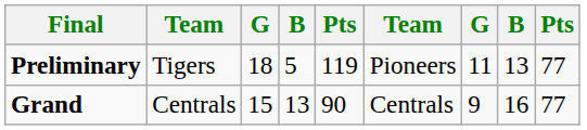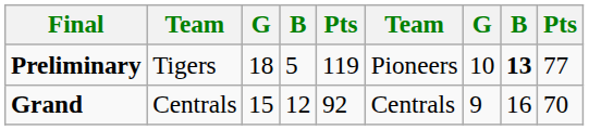Preliminary | column 7: 11 -> 10
Preliminary | column 8: normal -> bold
Grand | column 4: 13 -> 12
Grand | column 5: 90 -> 92
Grand | column 9: 77 -> 70
